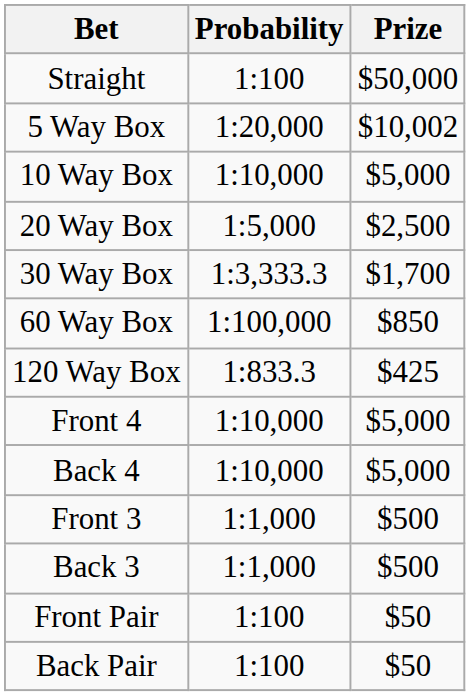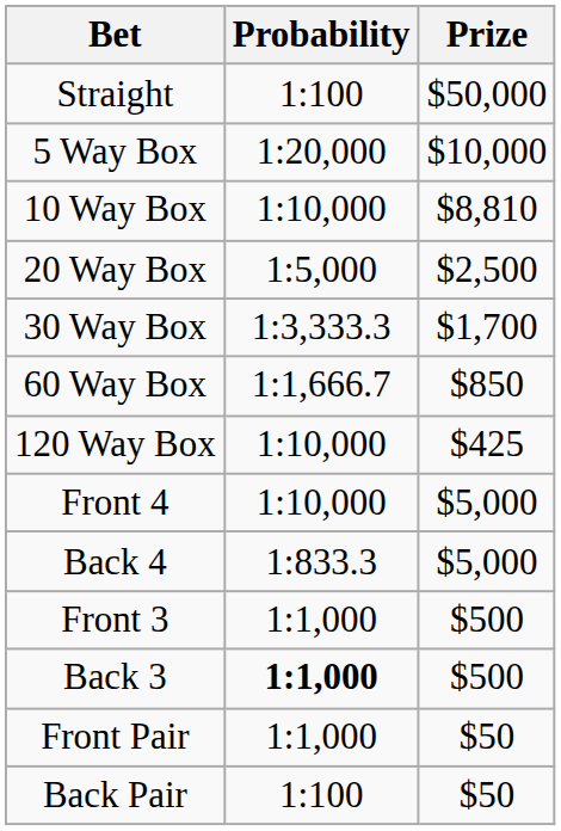5 Way Box | Prize: $10,002 -> $10,000
10 Way Box | Prize: $5,000 -> $8,810
60 Way Box | Probability: 1:100,000 -> 1:1,666.7
120 Way Box | Probability: 1:833.3 -> 1:10,000
Back 4 | Probability: 1:10,000 -> 1:833.3
Back 3 | Probability: normal -> bold
Front Pair | Probability: 1:100 -> 1:1,000
